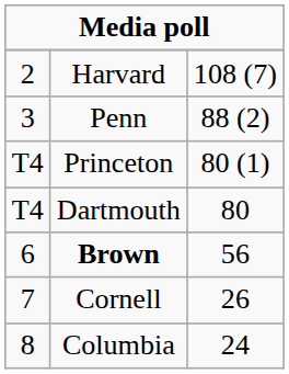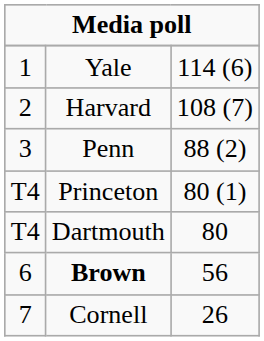+ row: 1 | Yale | 114 (6)
- row: 8 | Columbia | 24
